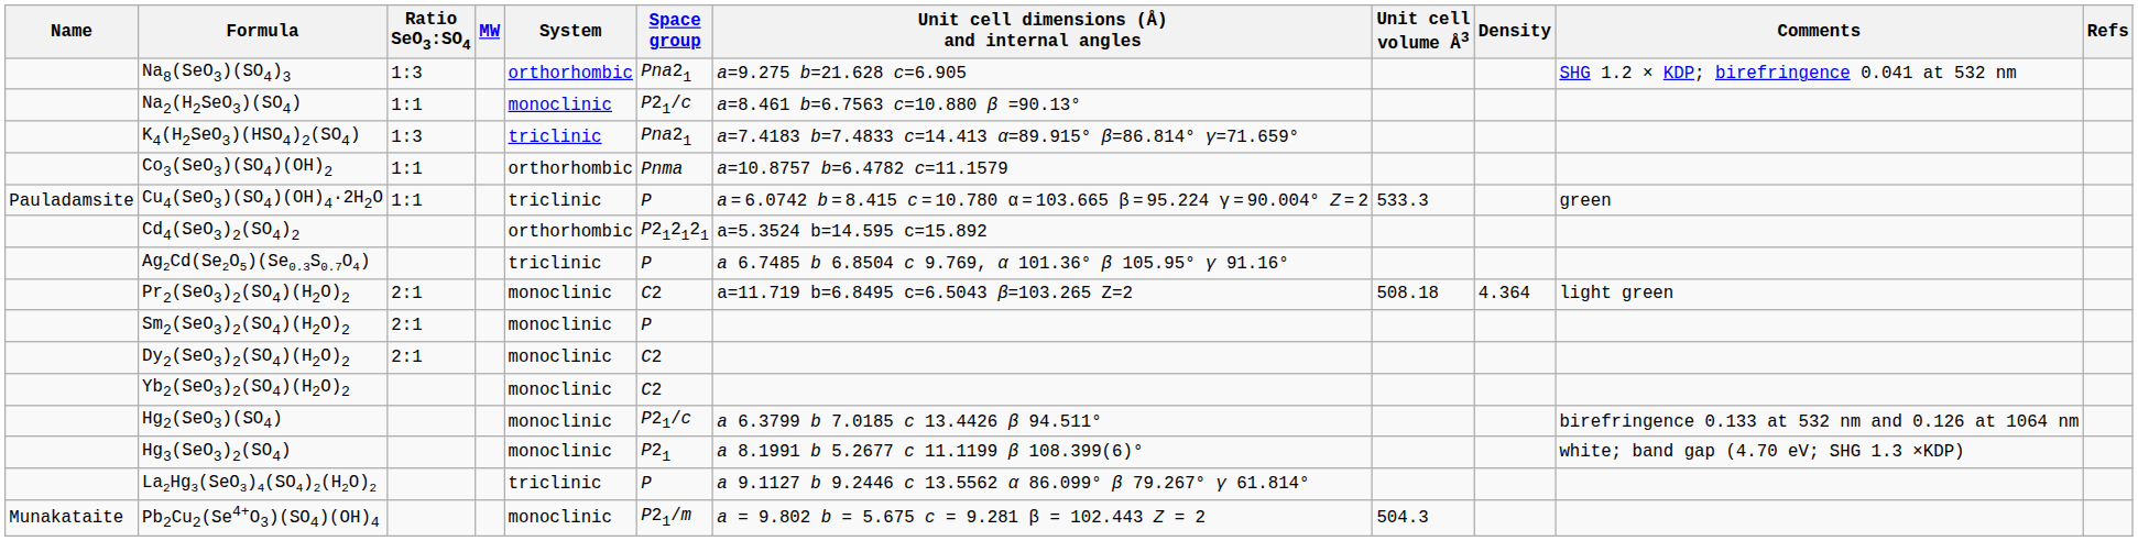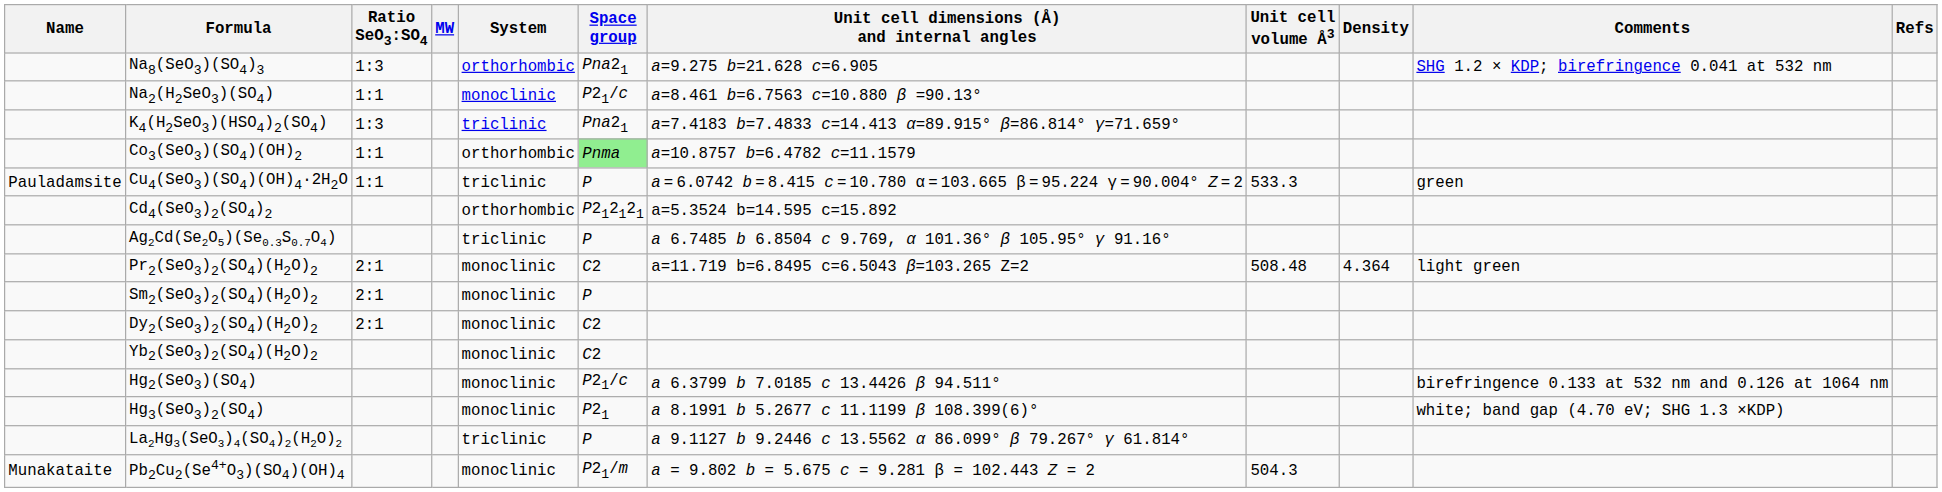Co3(SeO3)(SO4)(OH)2 | Space group: no background -> lightgreen background
Pr2(SeO3)2(SO4)(H2O)2 | Unit cell volume Å3: 508.18 -> 508.48
